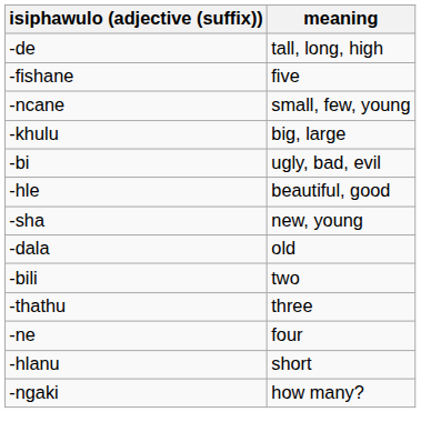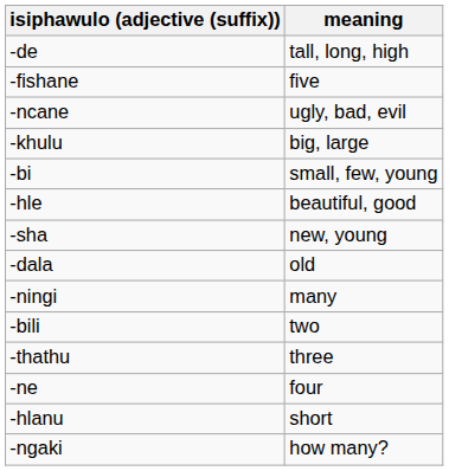-ncane | meaning: small, few, young -> ugly, bad, evil
-bi | meaning: ugly, bad, evil -> small, few, young
+ row: -ningi | many
